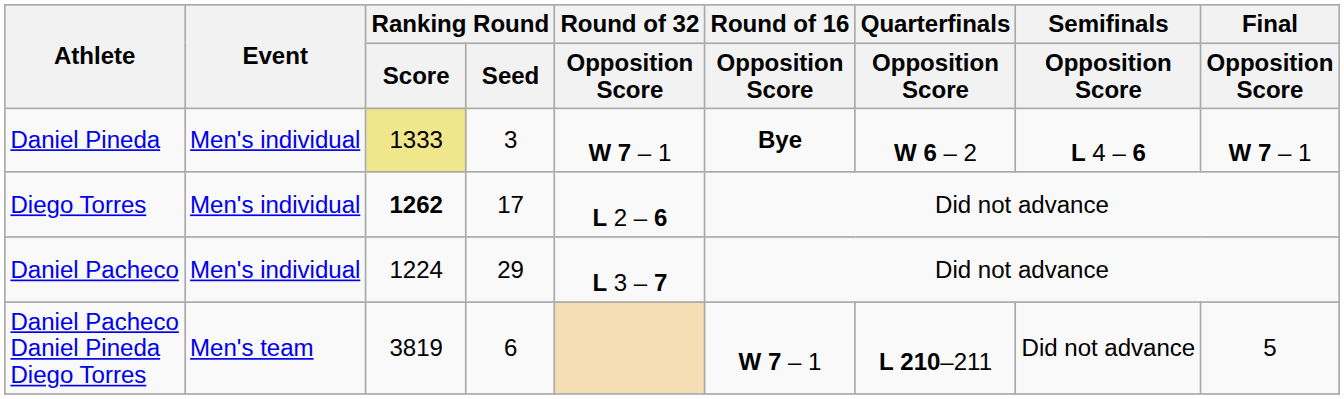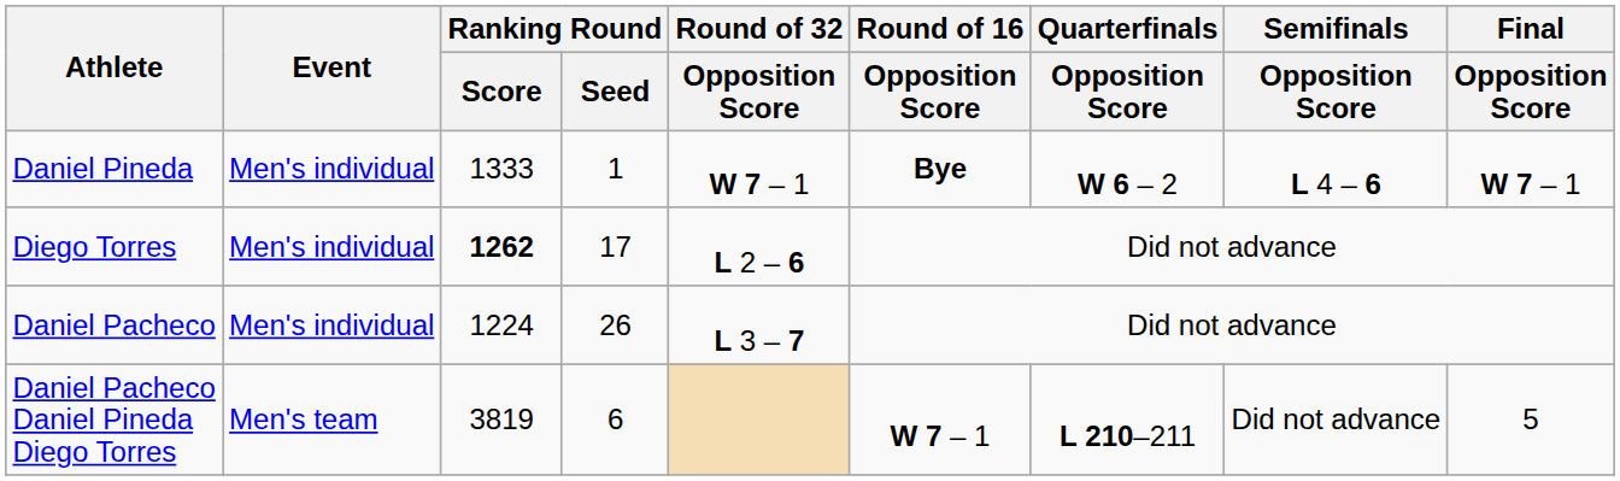Daniel Pineda | Ranking Round / Score: khaki background -> no background
Daniel Pineda | Ranking Round / Seed: 3 -> 1
Daniel Pacheco | Ranking Round / Seed: 29 -> 26
